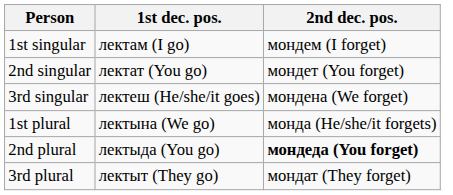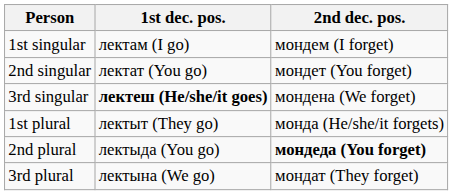3rd singular | 1st dec. pos.: normal -> bold
1st plural | 1st dec. pos.: лектына (We go) -> лектыт (They go)
3rd plural | 1st dec. pos.: лектыт (They go) -> лектына (We go)
